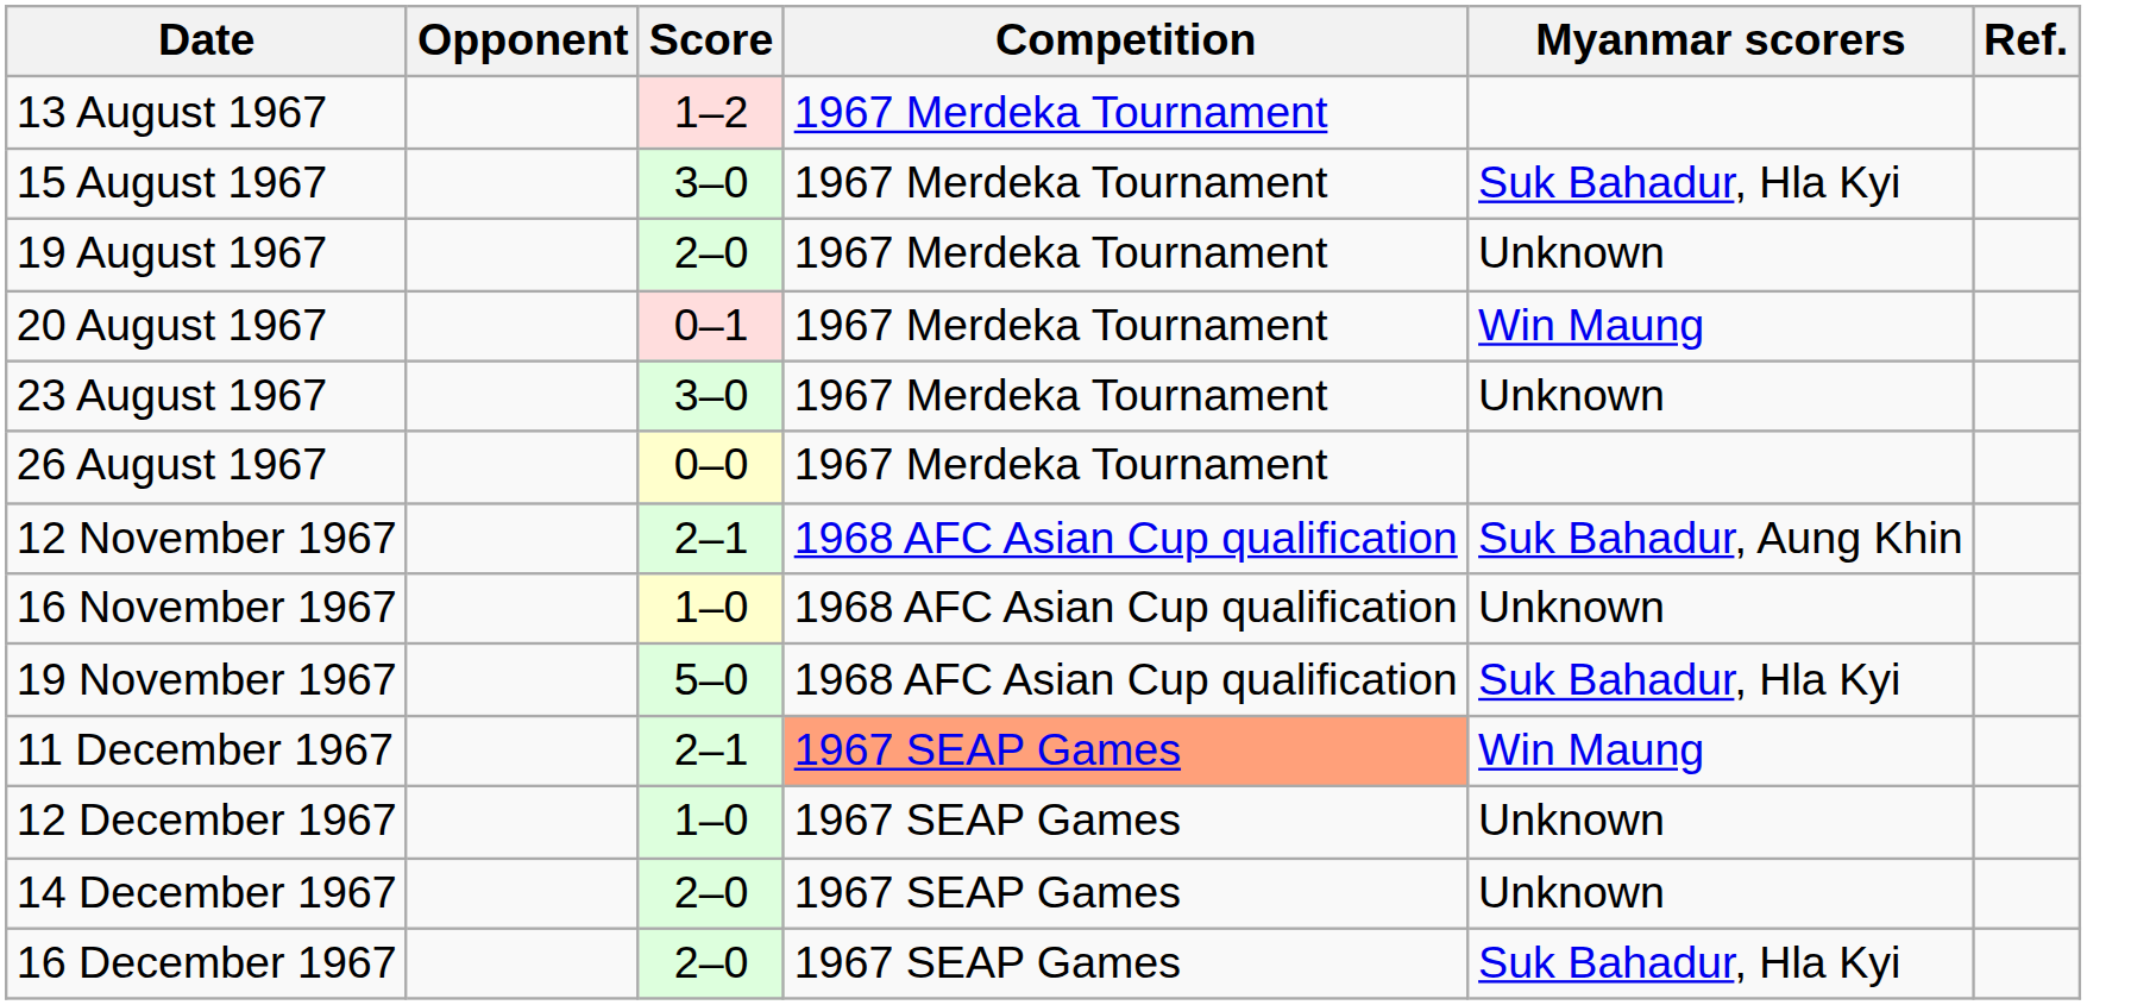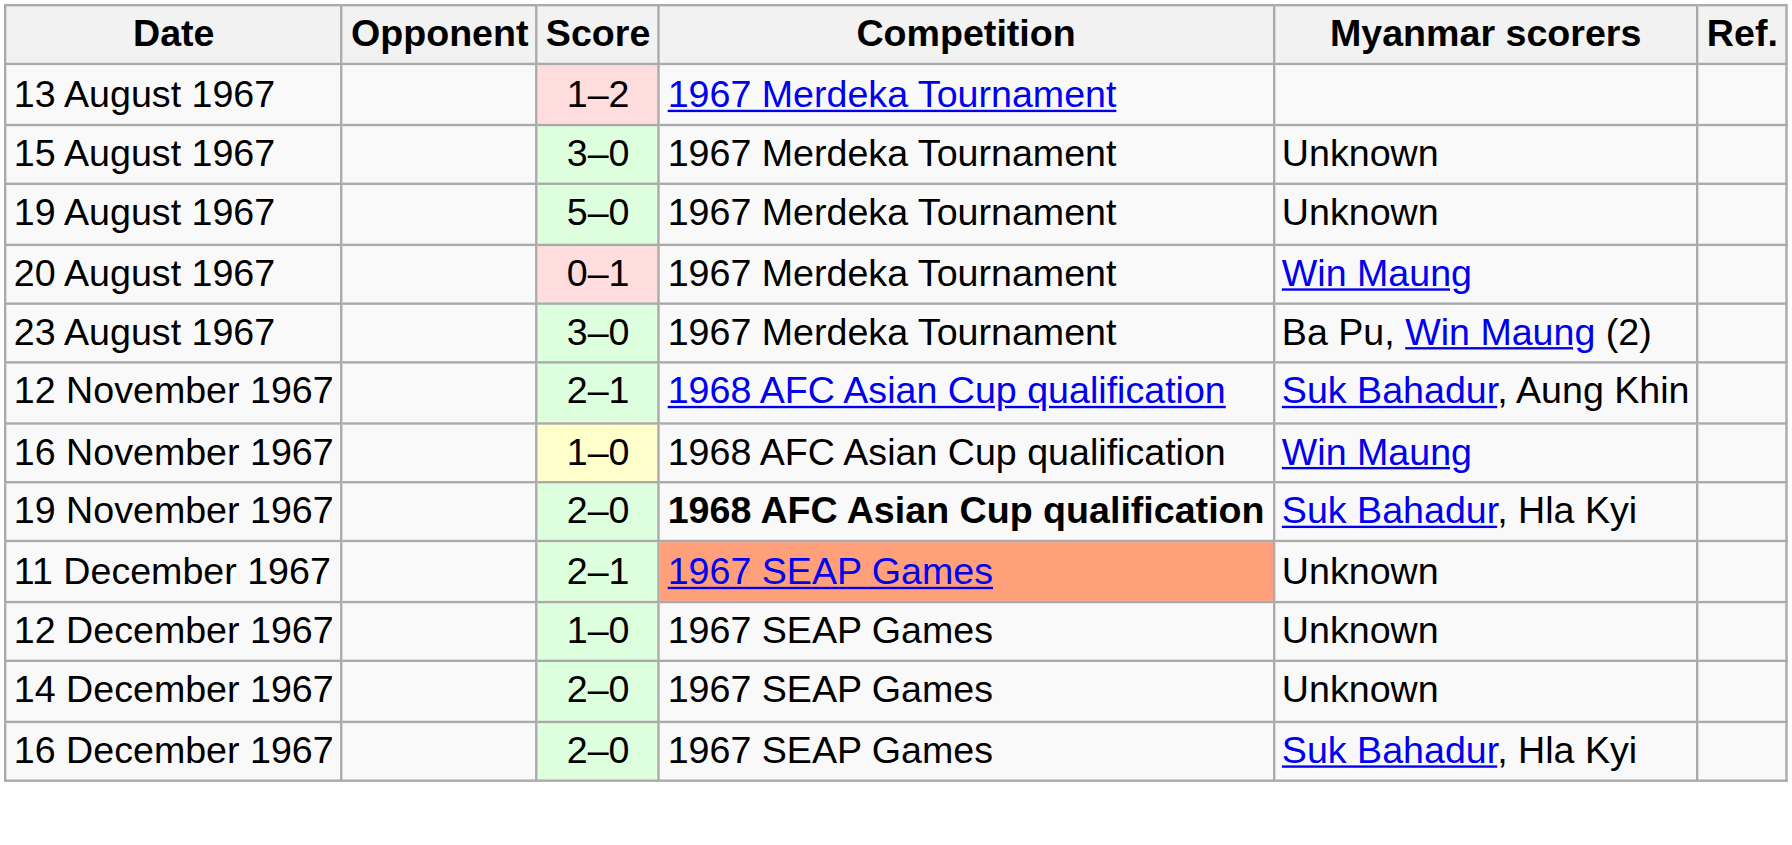15 August 1967 | Myanmar scorers: Suk Bahadur, Hla Kyi -> Unknown
19 August 1967 | Score: 2–0 -> 5–0
23 August 1967 | Myanmar scorers: Unknown -> Ba Pu, Win Maung (2)
- row: 26 August 1967 | 0–0 | 1967 Merdeka Tournament
16 November 1967 | Myanmar scorers: Unknown -> Win Maung
19 November 1967 | Score: 5–0 -> 2–0
19 November 1967 | Competition: normal -> bold
11 December 1967 | Myanmar scorers: Win Maung -> Unknown
